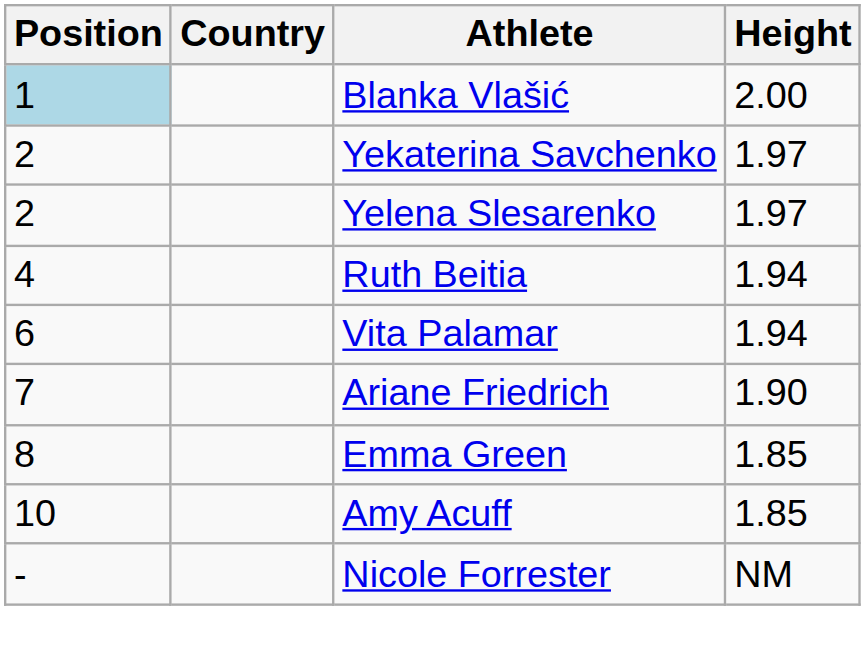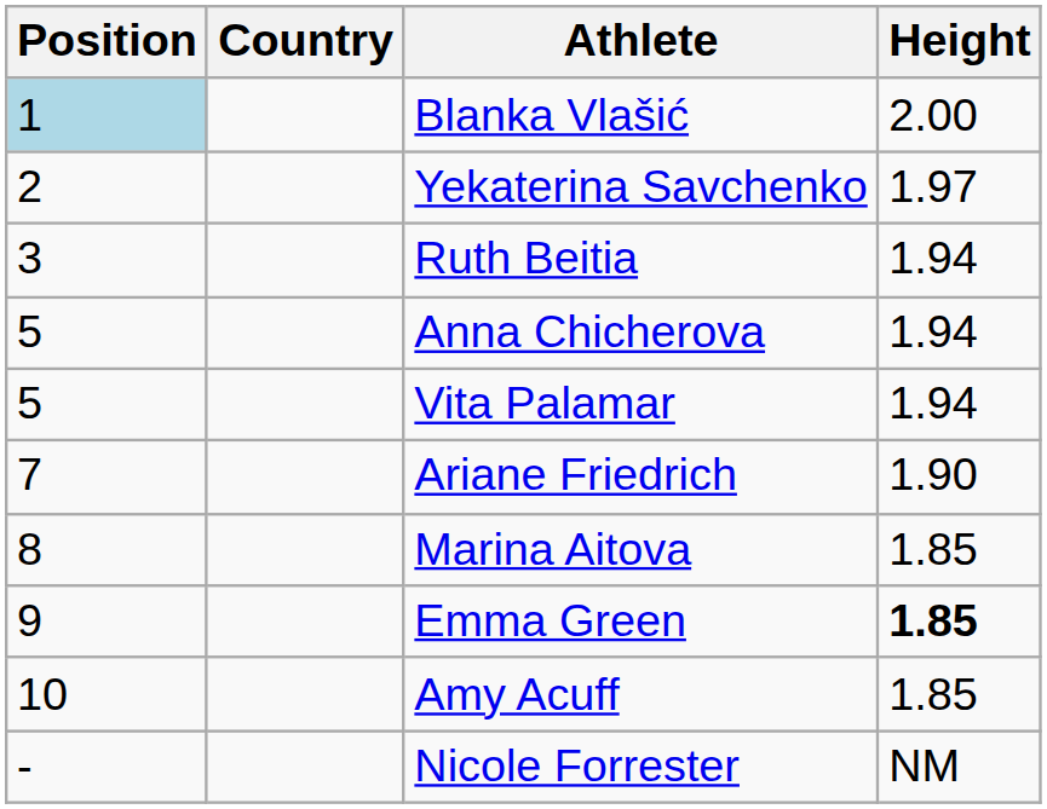- row: 2 | Yelena Slesarenko | 1.97
Ruth Beitia | Position: 4 -> 3
+ row: 5 | Anna Chicherova | 1.94
Vita Palamar | Position: 6 -> 5
+ row: 8 | Marina Aitova | 1.85
Emma Green | Position: 8 -> 9
Emma Green | Height: normal -> bold
